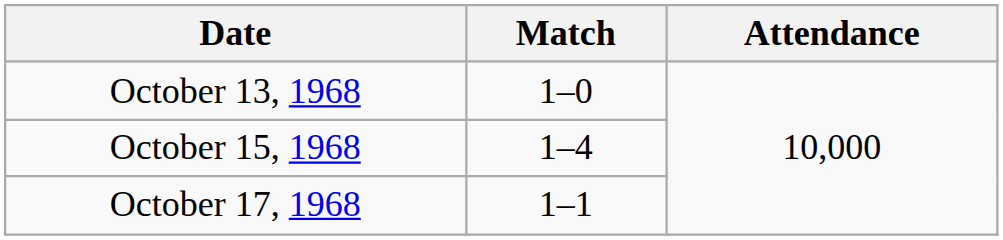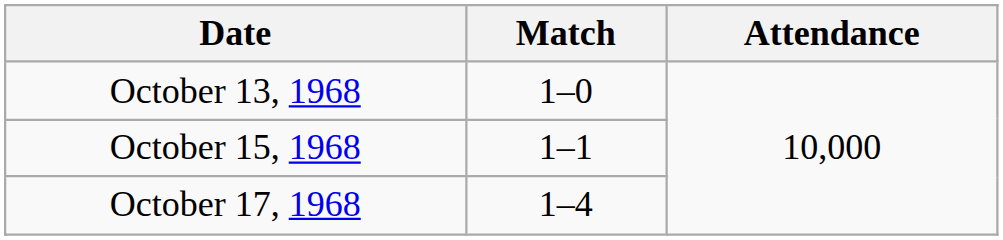October 15, 1968 | Match: 1–4 -> 1–1
October 17, 1968 | Match: 1–1 -> 1–4
